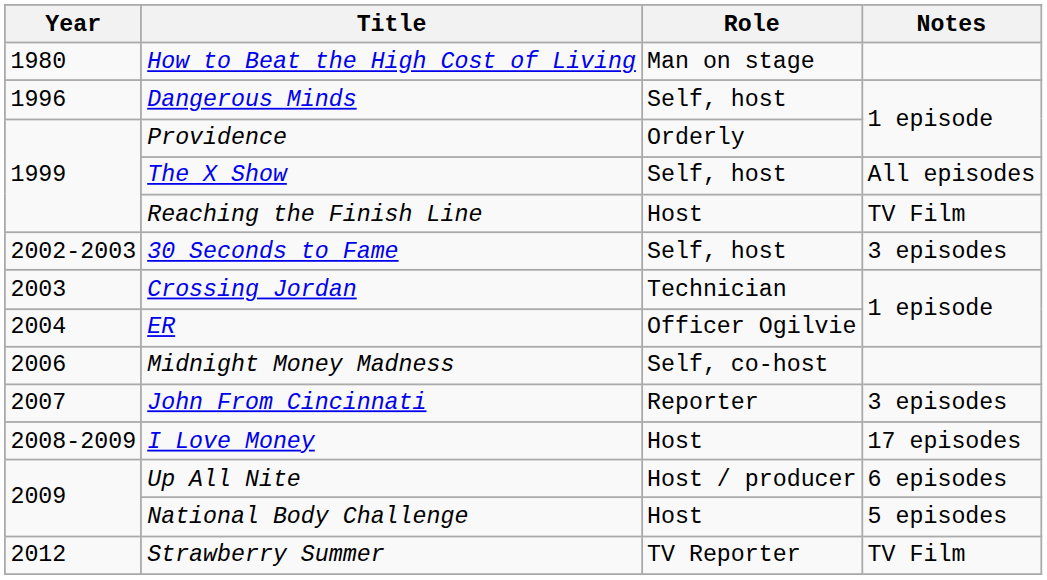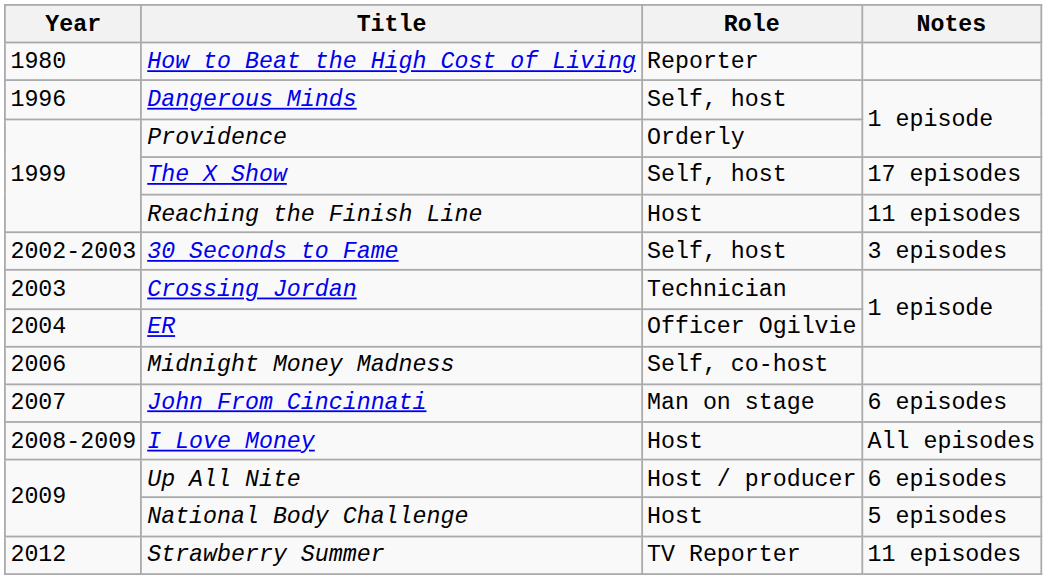How to Beat the High Cost of Living | Role: Man on stage -> Reporter
The X Show | Notes: All episodes -> 17 episodes
Reaching the Finish Line | Notes: TV Film -> 11 episodes
John From Cincinnati | Role: Reporter -> Man on stage
John From Cincinnati | Notes: 3 episodes -> 6 episodes
I Love Money | Notes: 17 episodes -> All episodes
Strawberry Summer | Notes: TV Film -> 11 episodes
